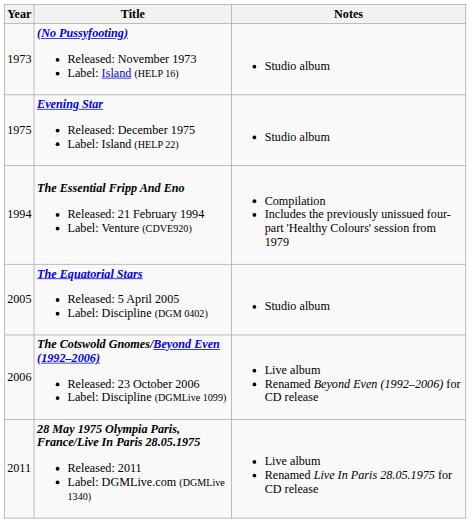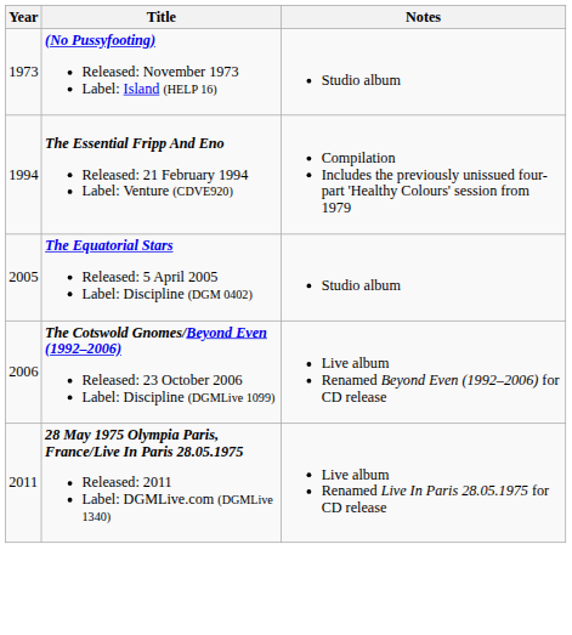- row: 1975 | Evening Star Released: December 1975 Label: Island (HELP 22) | Studio album
